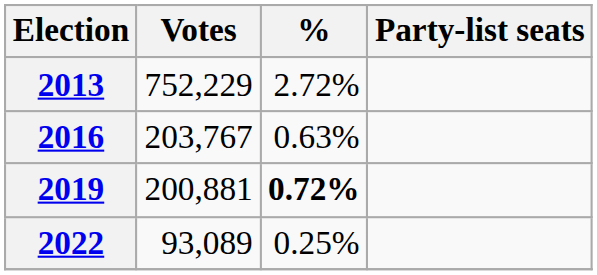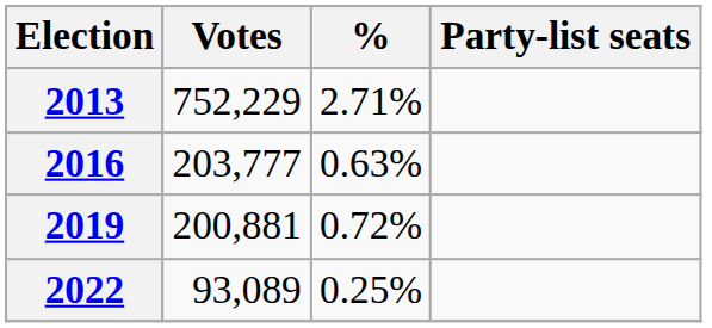2013 | %: 2.72% -> 2.71%
2016 | Votes: 203,767 -> 203,777
2019 | %: bold -> normal
